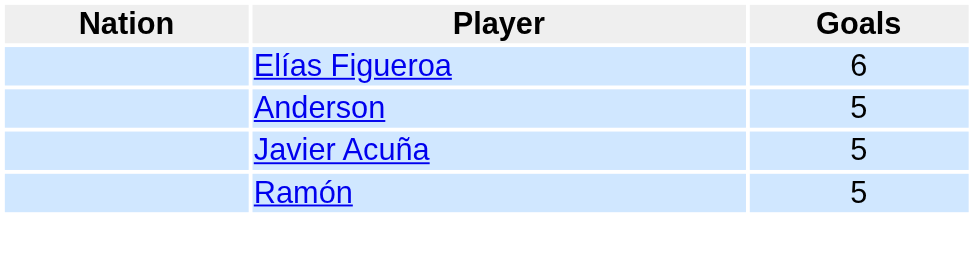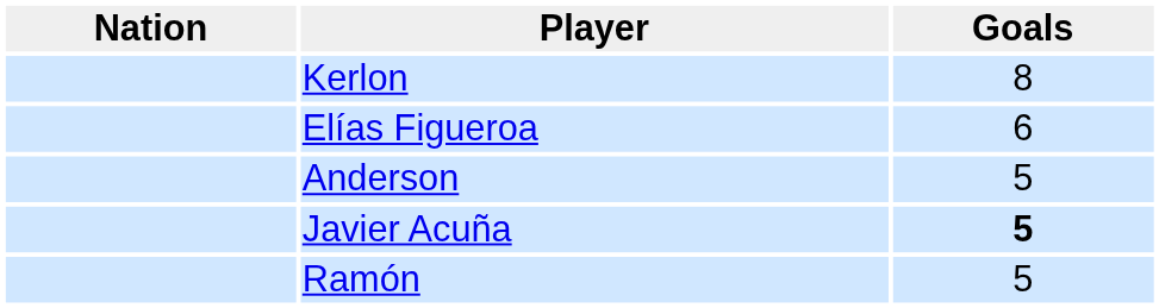+ row: Kerlon | 8
Javier Acuña | Goals: normal -> bold
